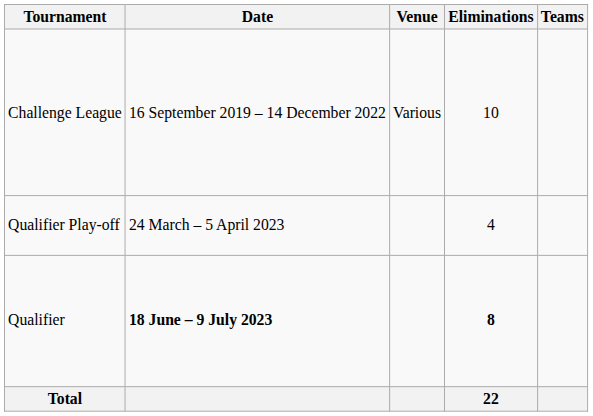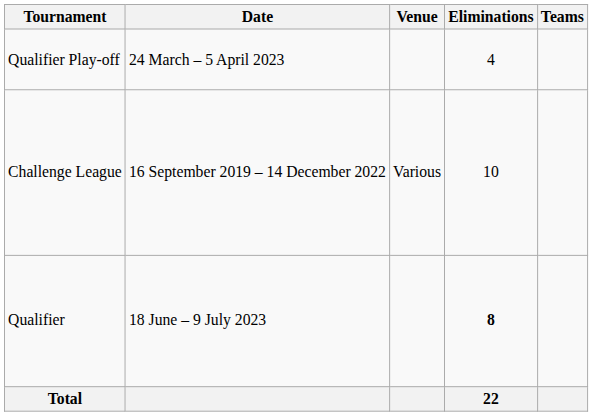rows swapped: Challenge League <-> Qualifier Play-off
Qualifier | Date: bold -> normal
